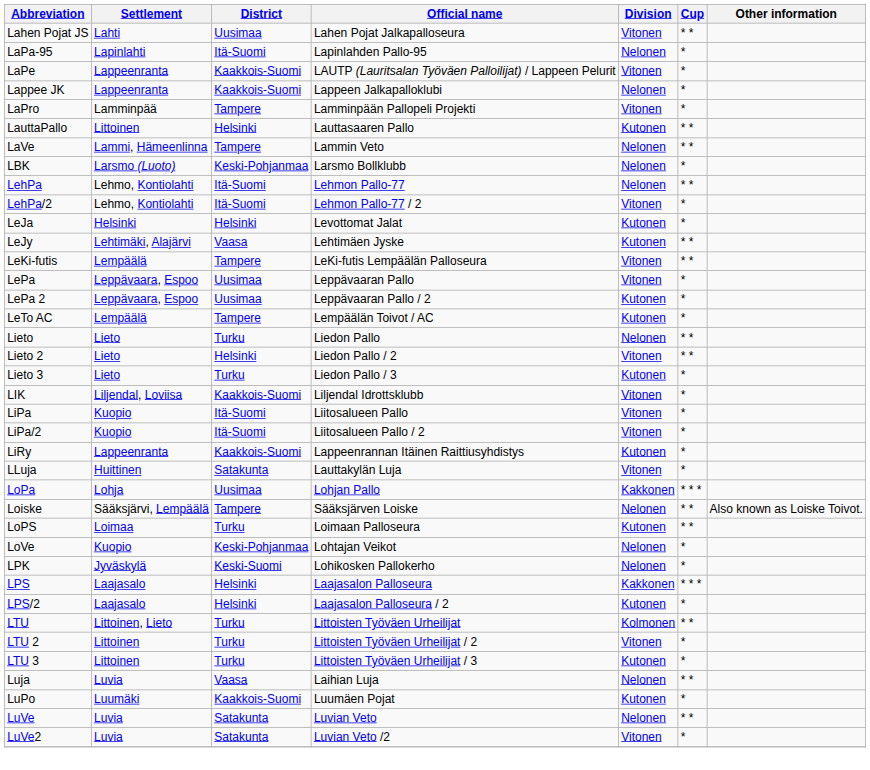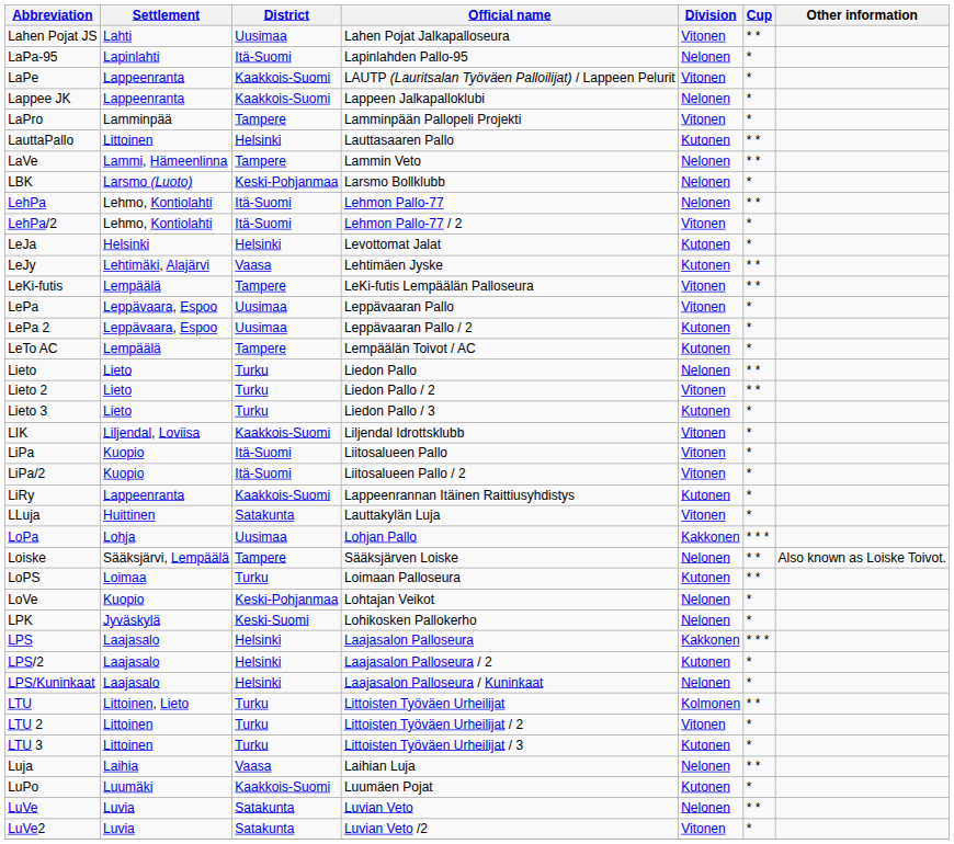Lieto 2 | District: Helsinki -> Turku
+ row: LPS/Kuninkaat | Laajasalo | Helsinki | Laajasalon Palloseura / Kuninkaat | Nelonen | *
Luja | Settlement: Luvia -> Laihia
